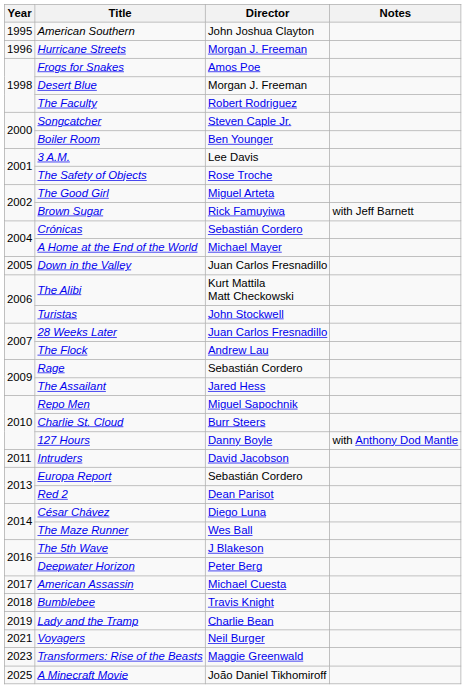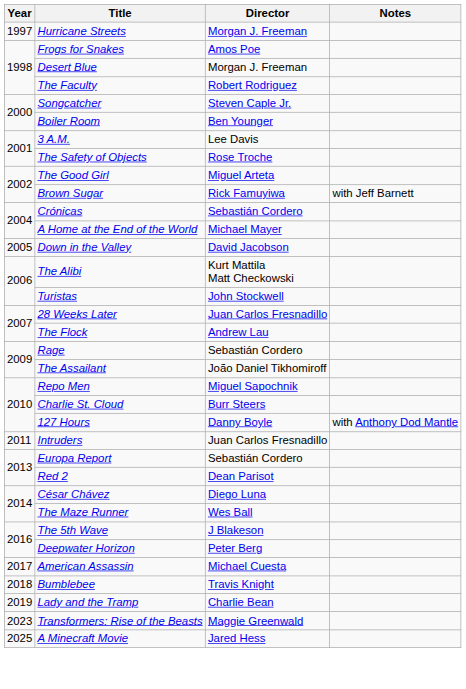- row: 1995 | American Southern | John Joshua Clayton
Hurricane Streets | Year: 1996 -> 1997
Down in the Valley | Director: Juan Carlos Fresnadillo -> David Jacobson
The Assailant | Director: Jared Hess -> João Daniel Tikhomiroff
Intruders | Director: David Jacobson -> Juan Carlos Fresnadillo
- row: 2021 | Voyagers | Neil Burger
A Minecraft Movie | Director: João Daniel Tikhomiroff -> Jared Hess
